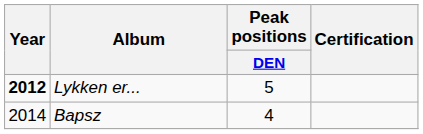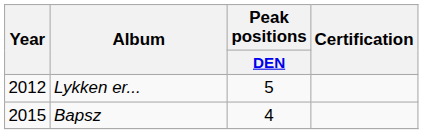Lykken er... | Year: bold -> normal
Bapsz | Year: 2014 -> 2015
